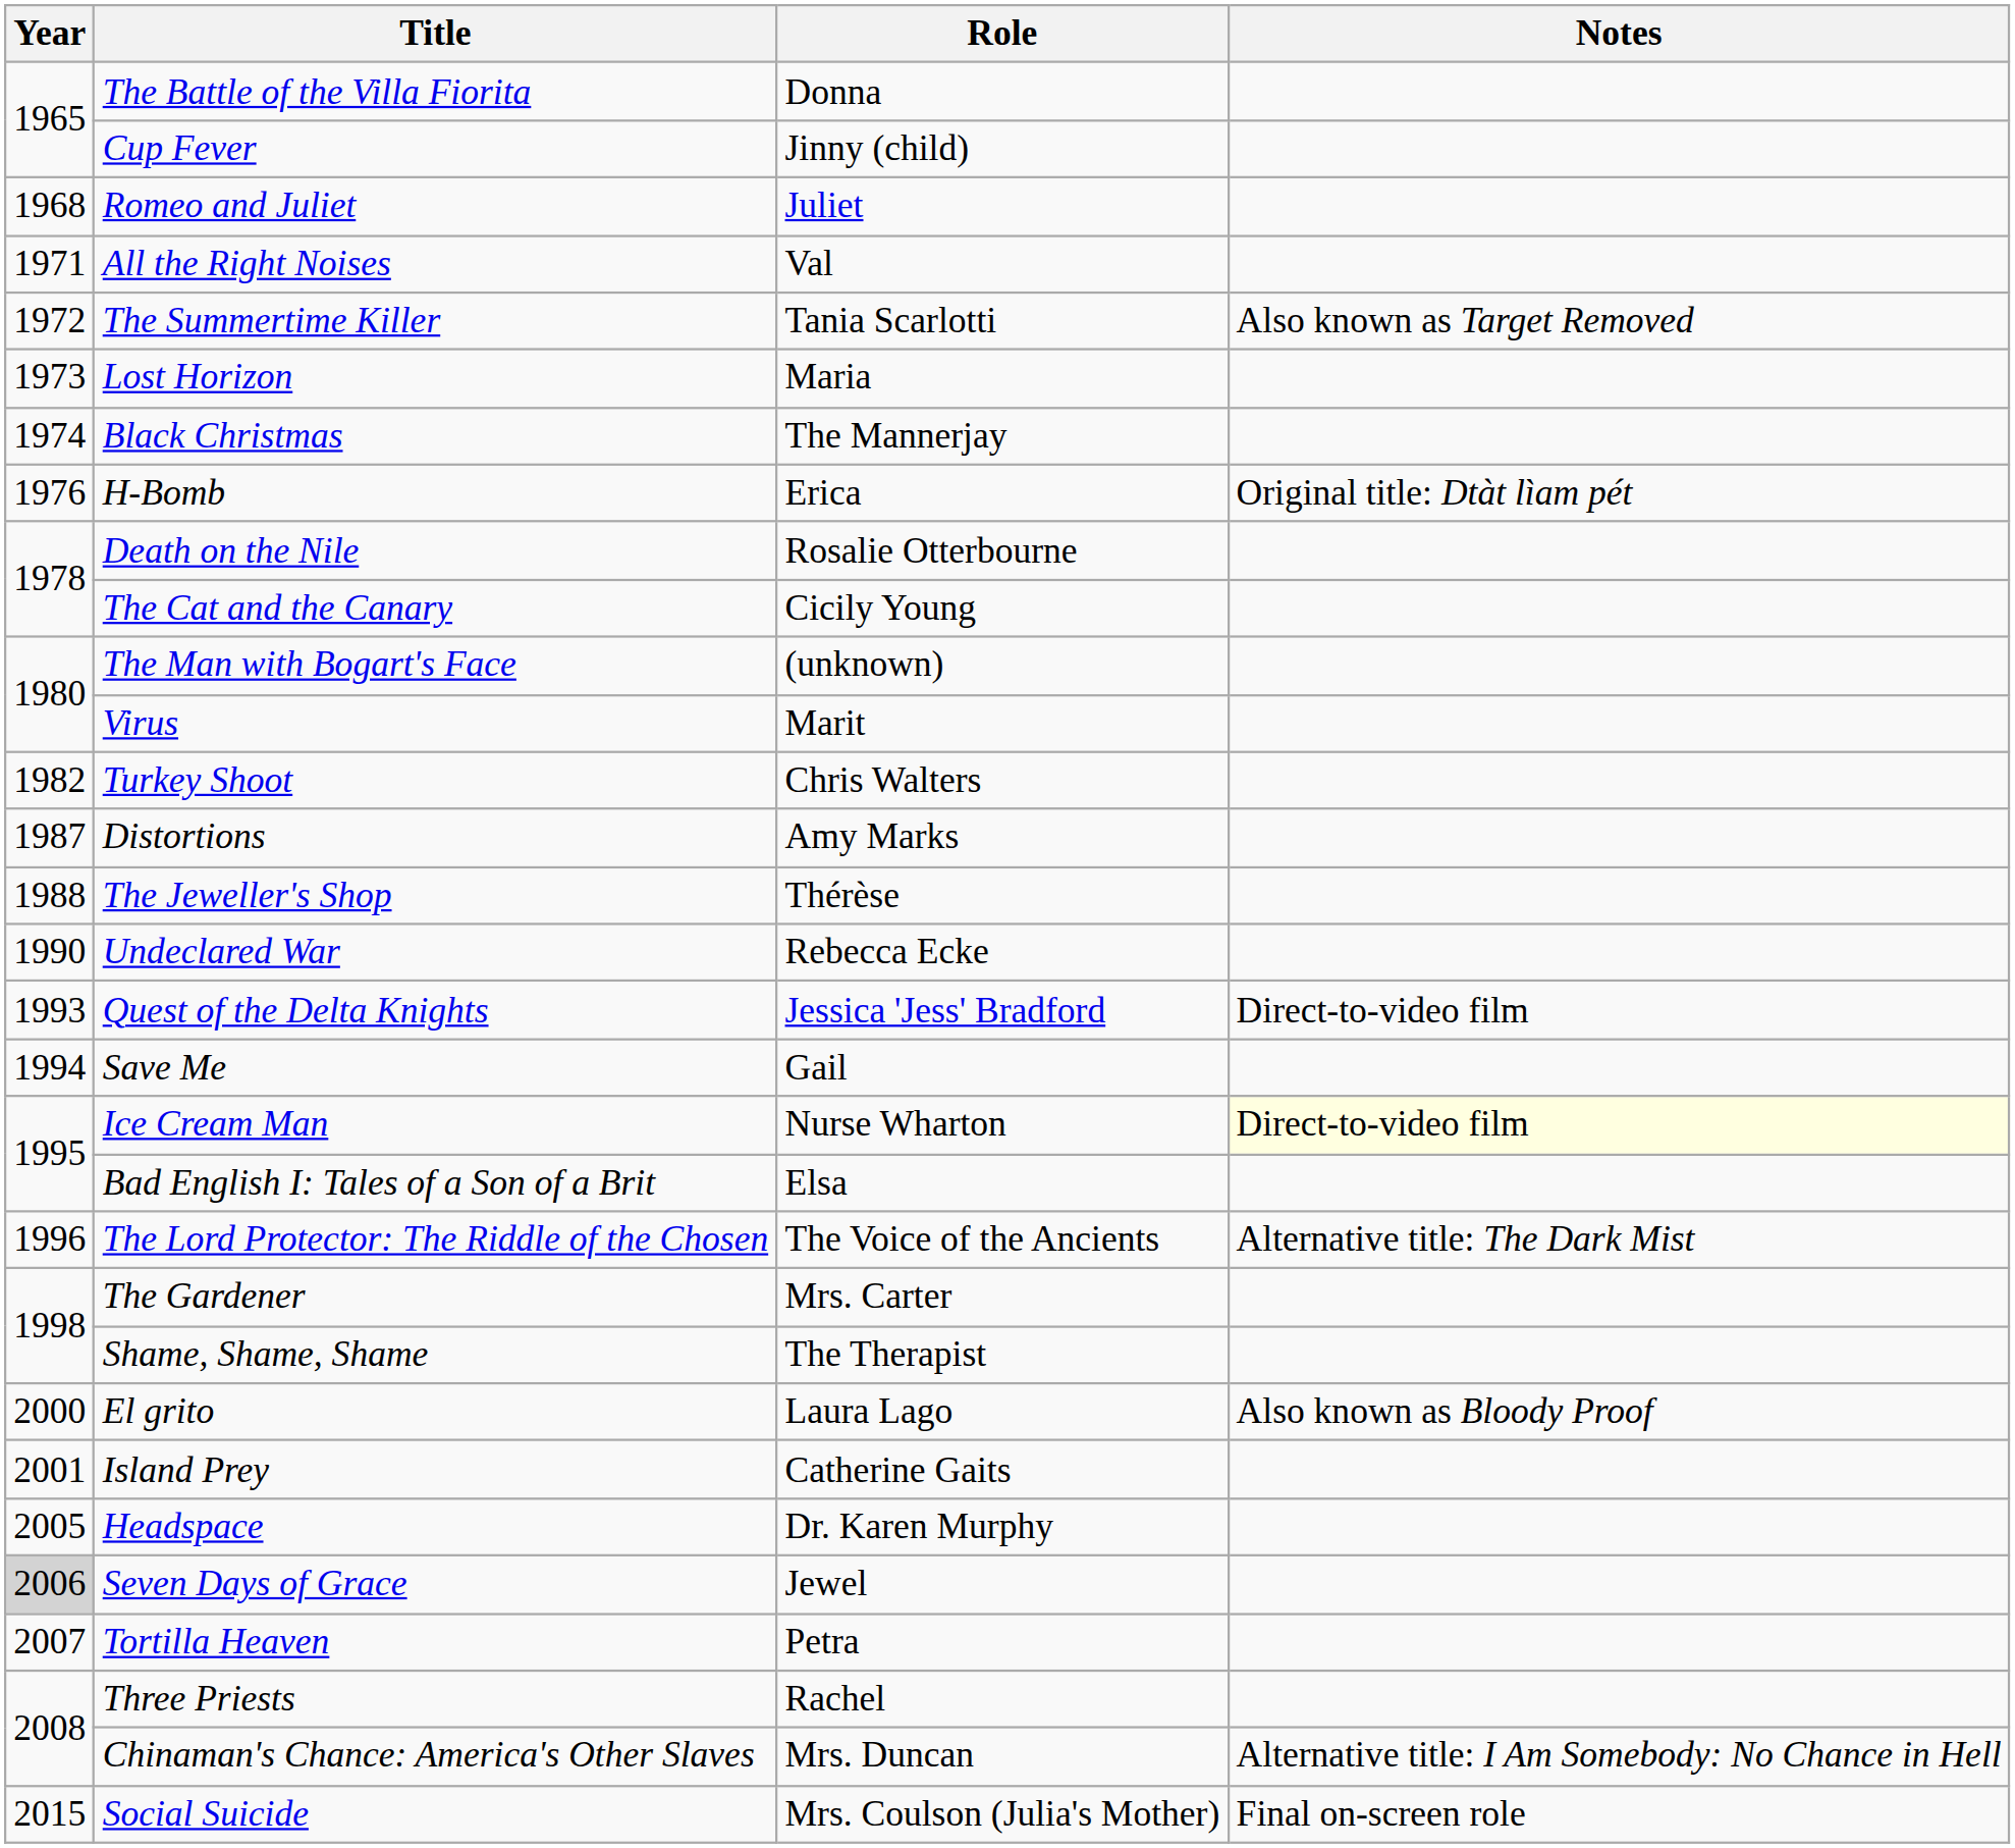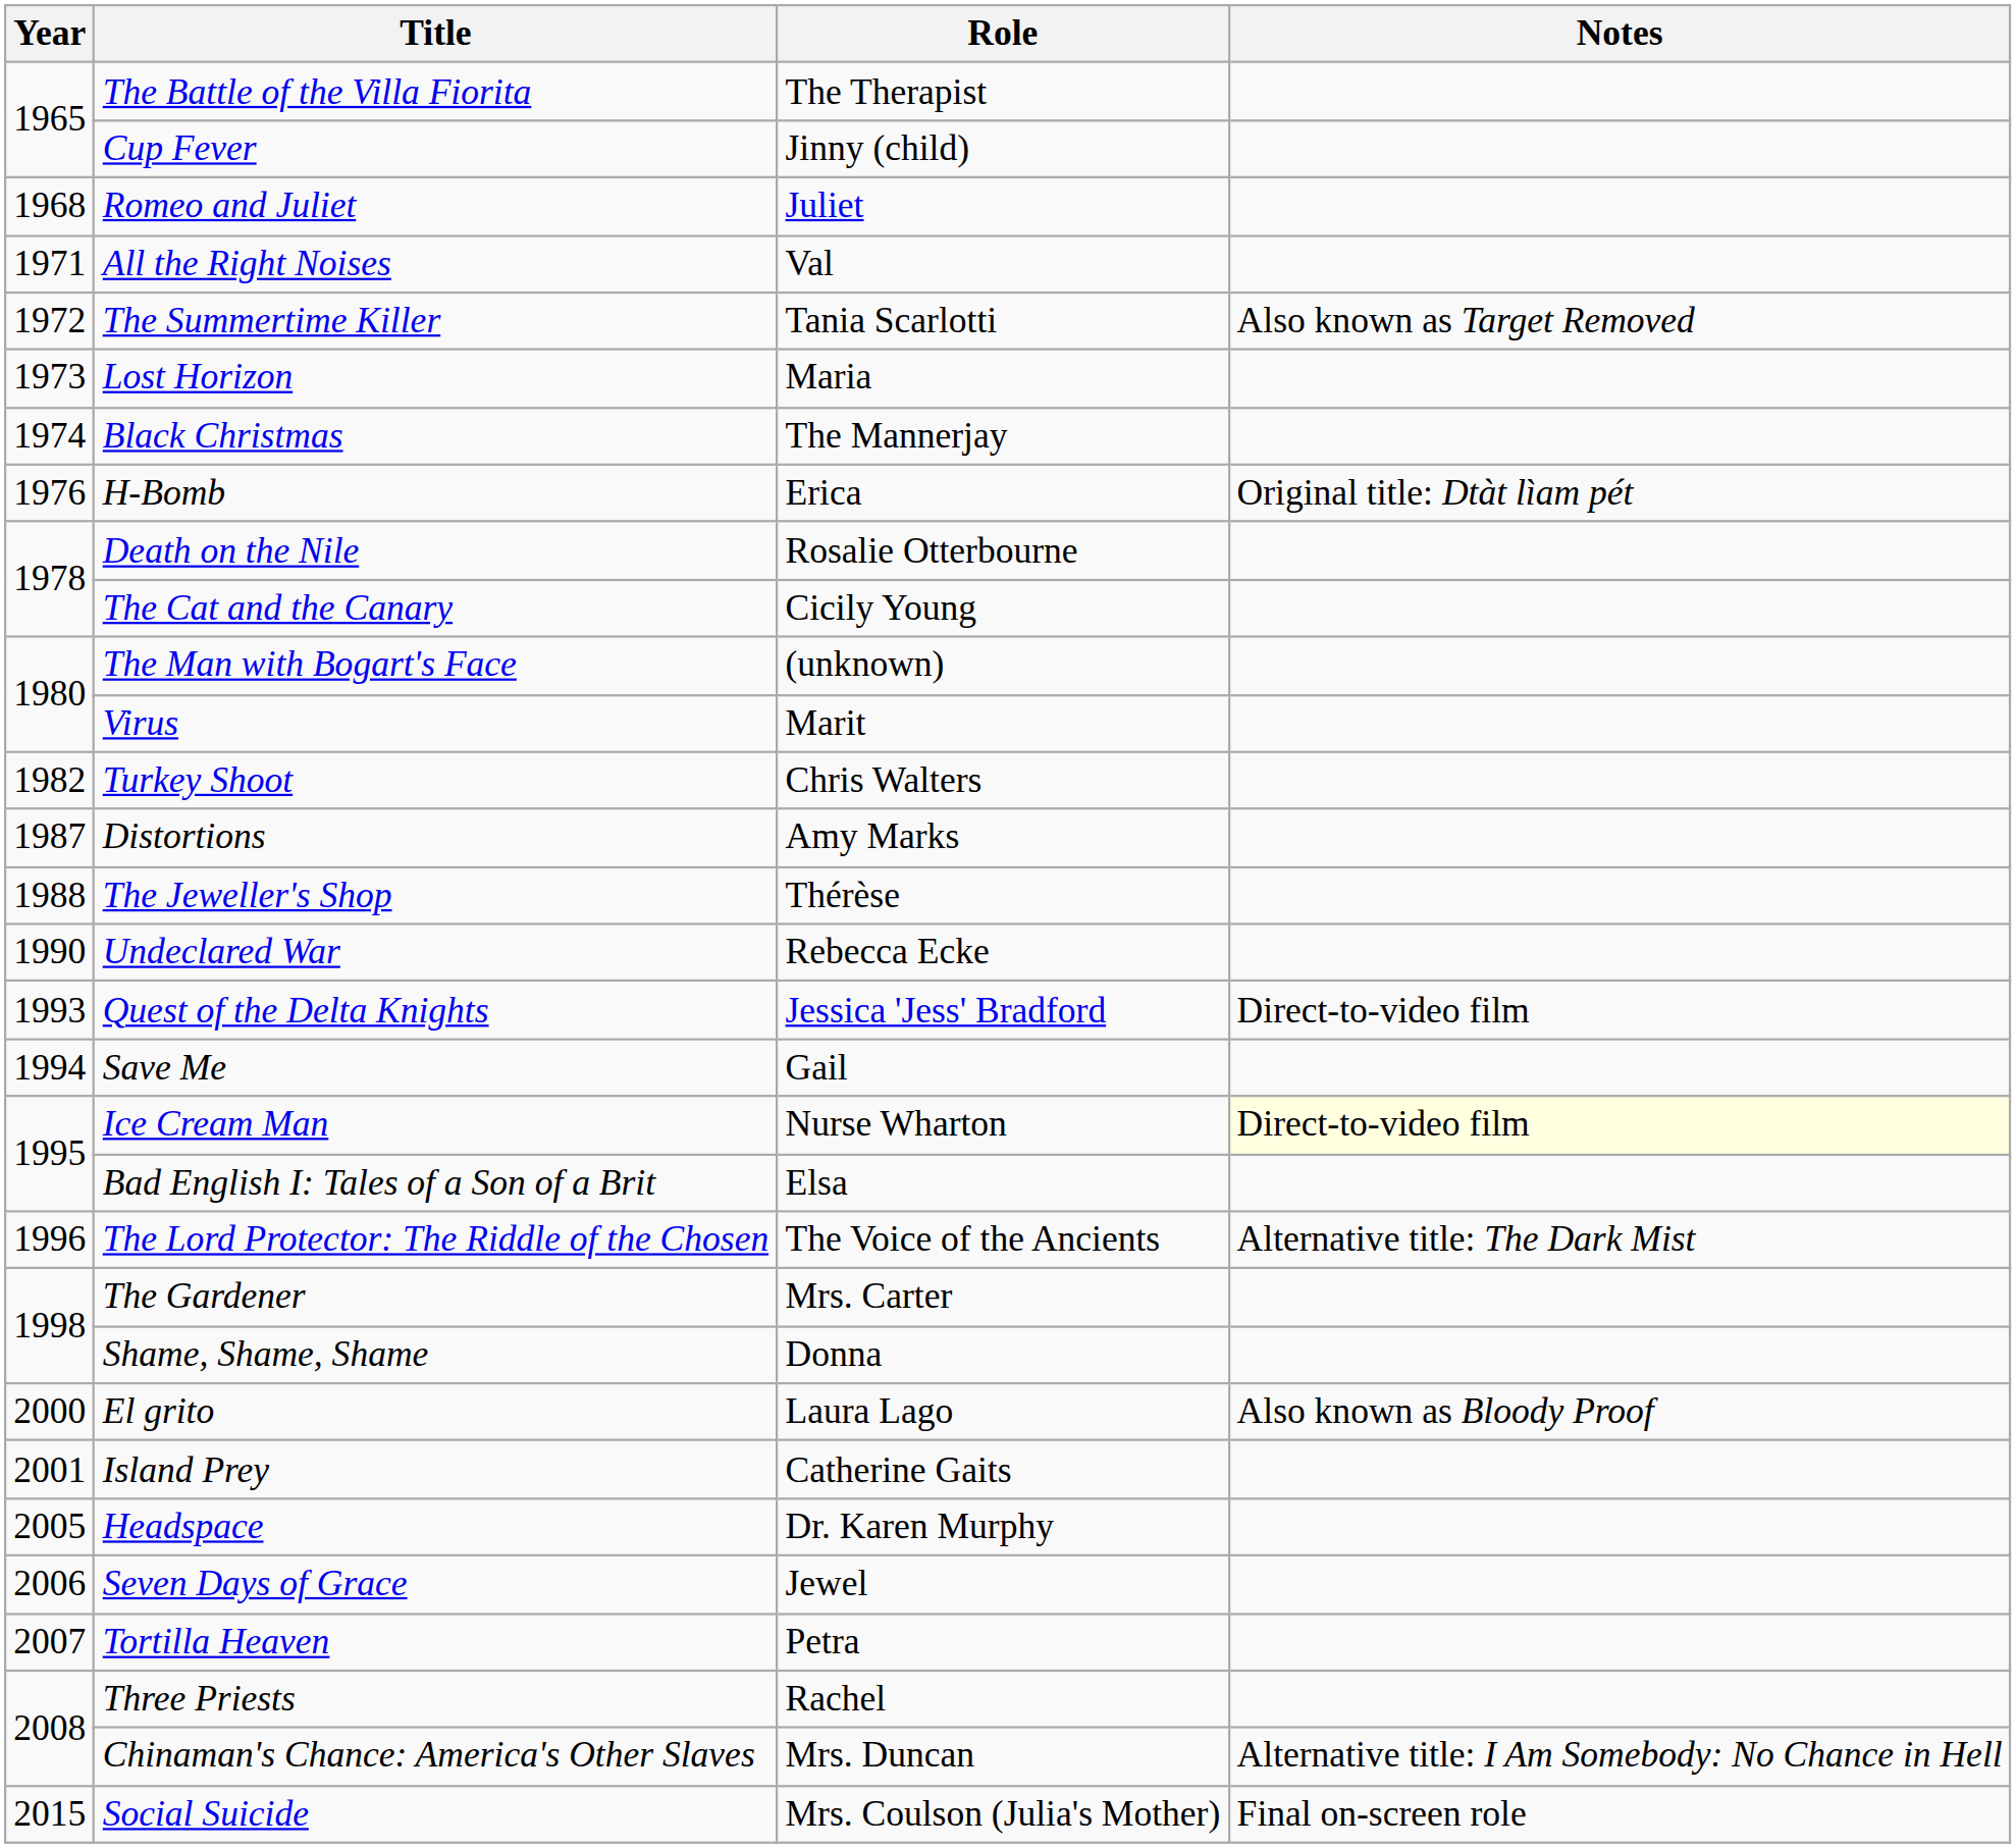The Battle of the Villa Fiorita | Role: Donna -> The Therapist
Shame, Shame, Shame | Role: The Therapist -> Donna
Seven Days of Grace | Year: lightgrey background -> no background
